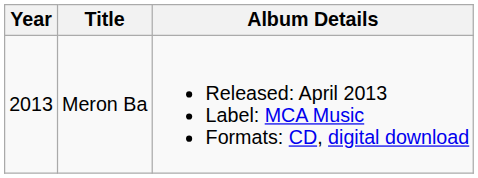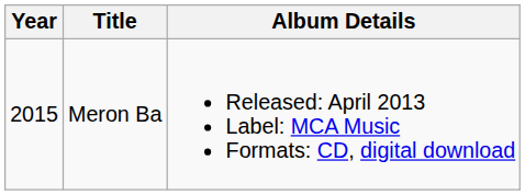Meron Ba | Year: 2013 -> 2015
